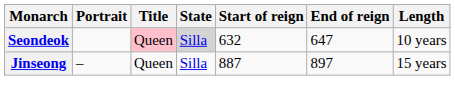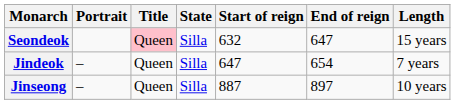Seondeok | State: lightgrey background -> no background
Seondeok | Length: 10 years -> 15 years
+ row: Jindeok | – | Queen | Silla | 647 | 654 | 7 years
Jinseong | Length: 15 years -> 10 years
